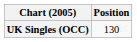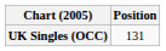UK Singles (OCC) | Position: 130 -> 131
